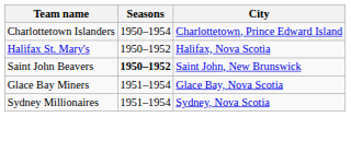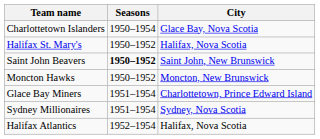Charlottetown Islanders | City: Charlottetown, Prince Edward Island -> Glace Bay, Nova Scotia
+ row: Moncton Hawks | 1950–1952 | Moncton, New Brunswick
Glace Bay Miners | City: Glace Bay, Nova Scotia -> Charlottetown, Prince Edward Island
+ row: Halifax Atlantics | 1952–1954 | Halifax, Nova Scotia
